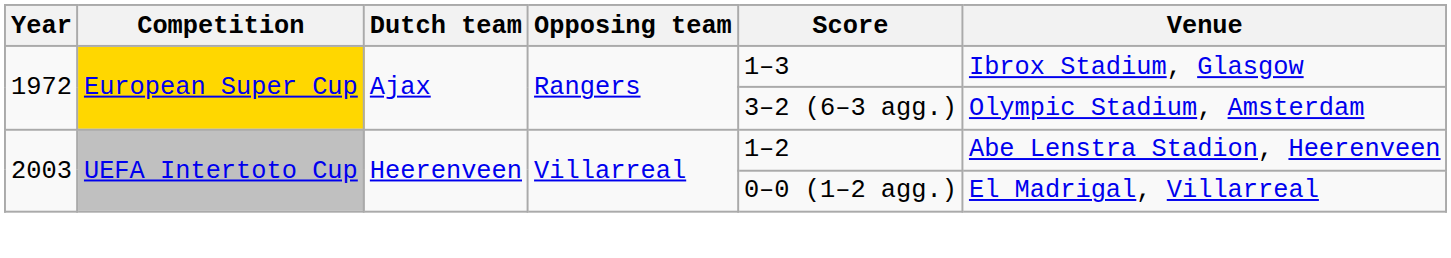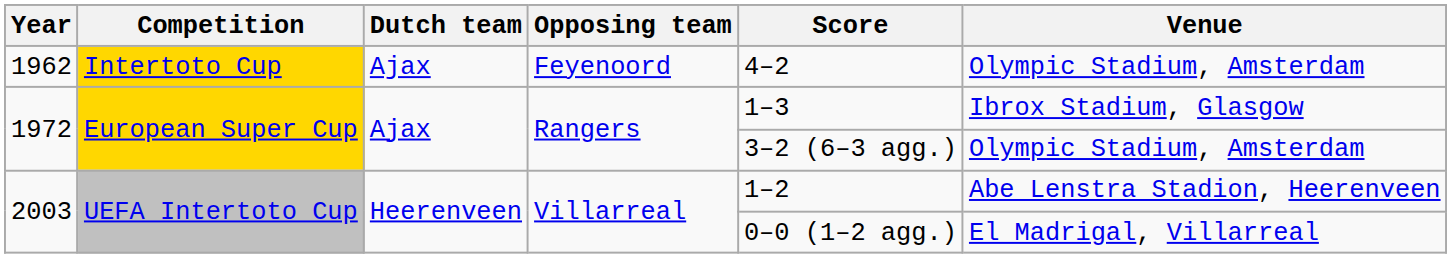+ row: 1962 | Intertoto Cup | Ajax | Feyenoord | 4–2 | Olympic Stadium, Amsterdam
